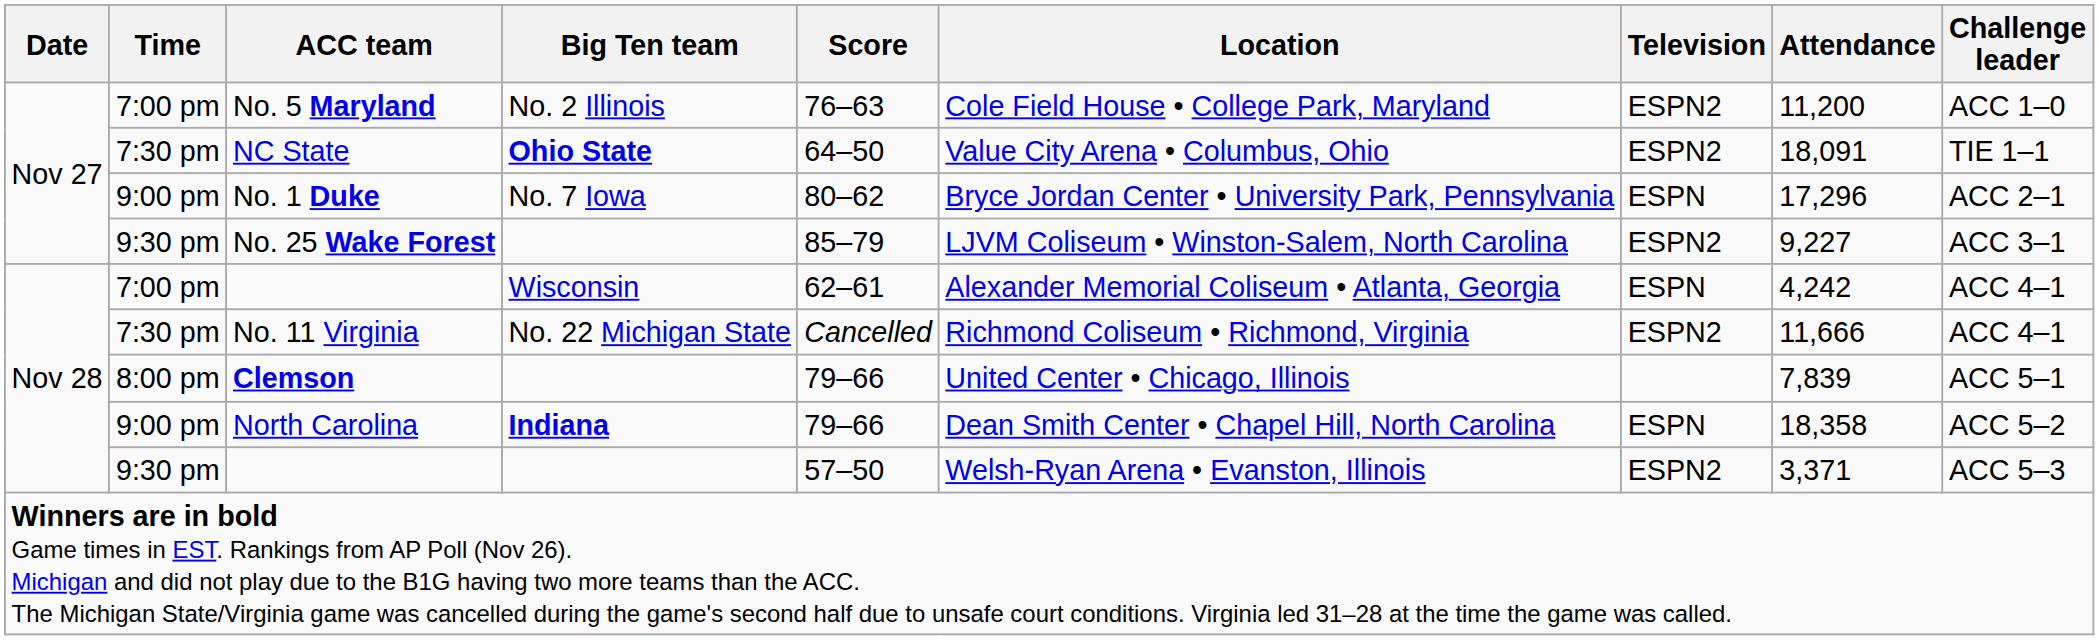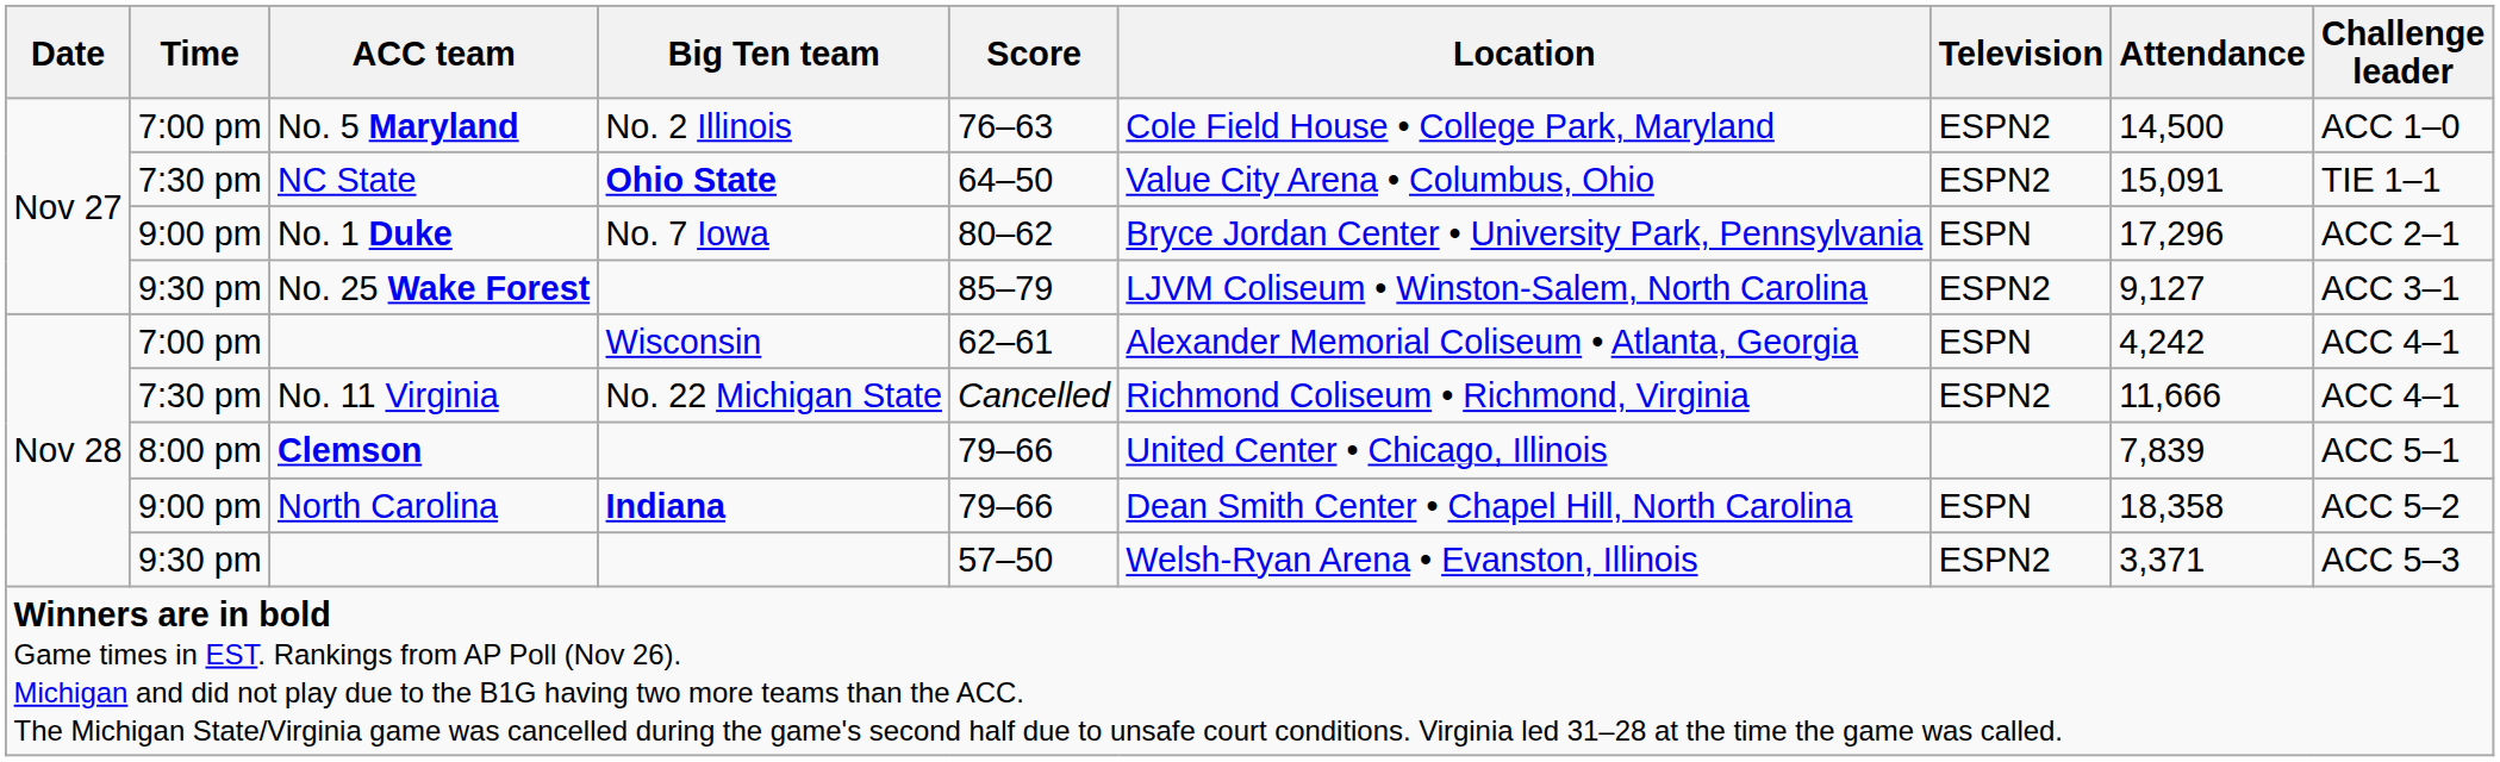No. 5 Maryland | Attendance: 11,200 -> 14,500
NC State | Attendance: 18,091 -> 15,091
No. 25 Wake Forest | Attendance: 9,227 -> 9,127
